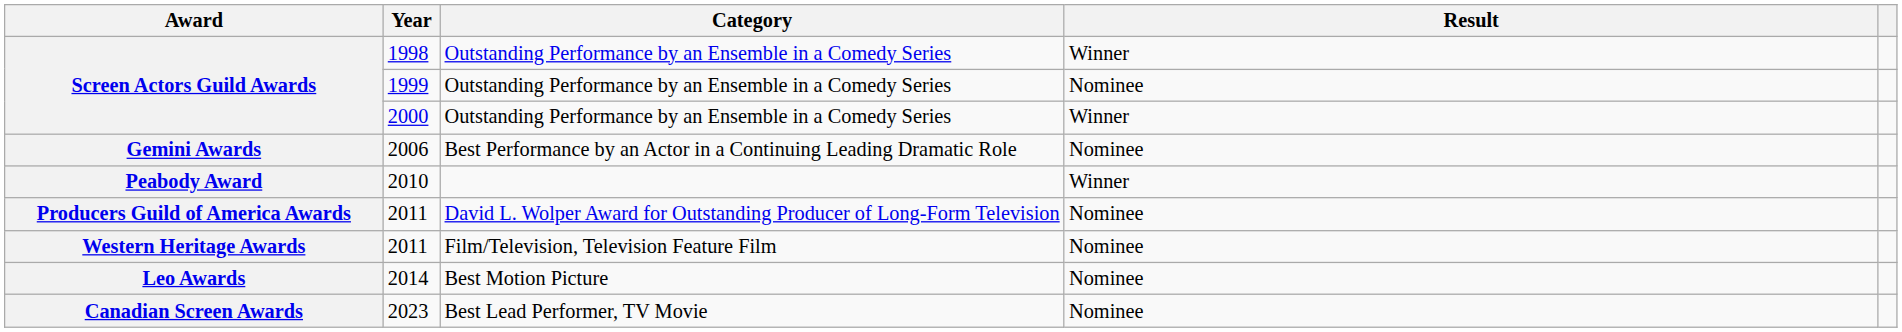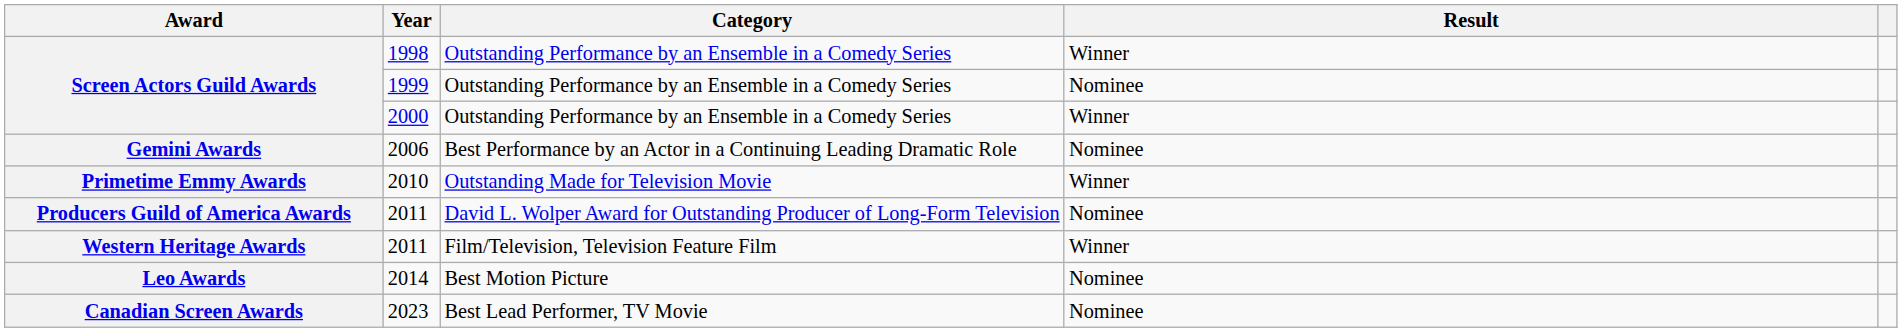- row: Peabody Award | 2010 | Winner
+ row: Primetime Emmy Awards | 2010 | Outstanding Made for Television Movie | Winner
Western Heritage Awards | Result: Nominee -> Winner
